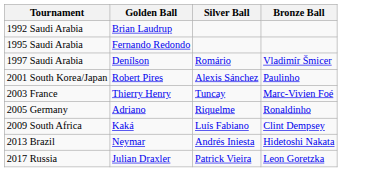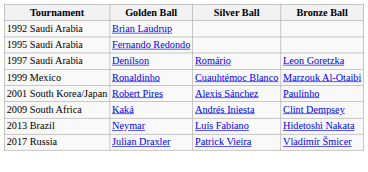1997 Saudi Arabia | Bronze Ball: Vladimír Šmicer -> Leon Goretzka
+ row: 1999 Mexico | Ronaldinho | Cuauhtémoc Blanco | Marzouk Al-Otaibi
- row: 2003 France | Thierry Henry | Tuncay | Marc-Vivien Foé
- row: 2005 Germany | Adriano | Riquelme | Ronaldinho
2009 South Africa | Silver Ball: Luís Fabiano -> Andrés Iniesta
2013 Brazil | Silver Ball: Andrés Iniesta -> Luís Fabiano
2017 Russia | Bronze Ball: Leon Goretzka -> Vladimír Šmicer
